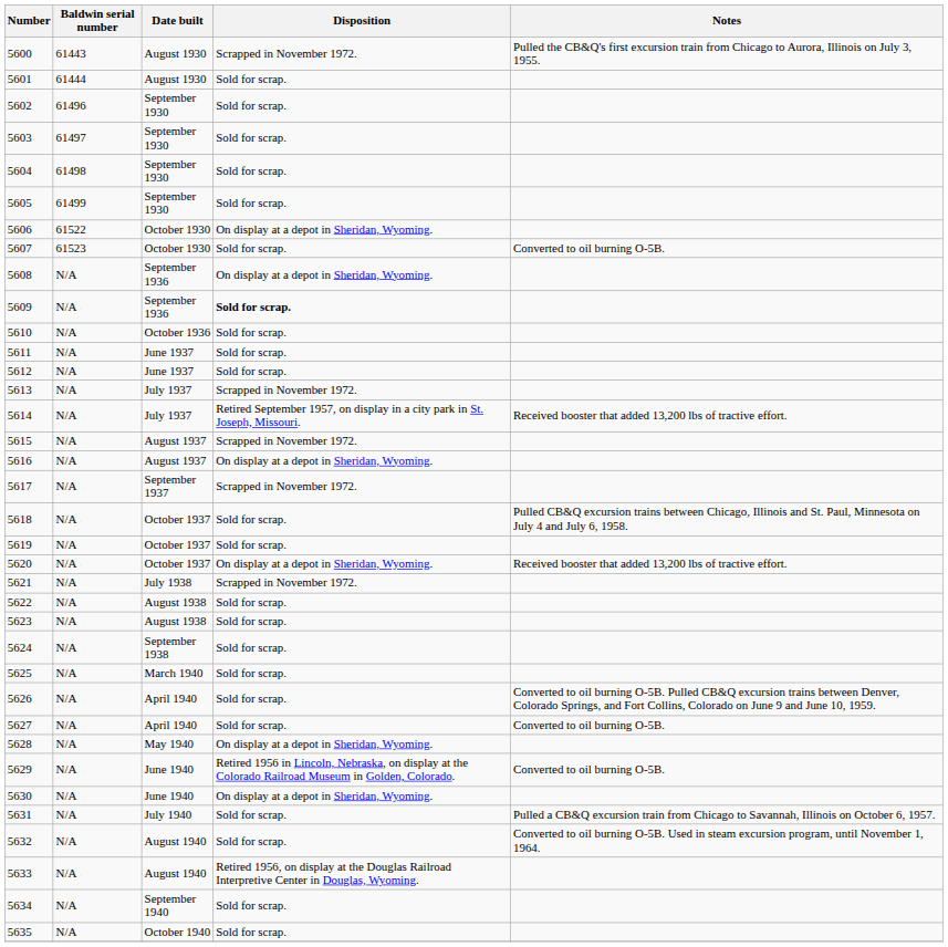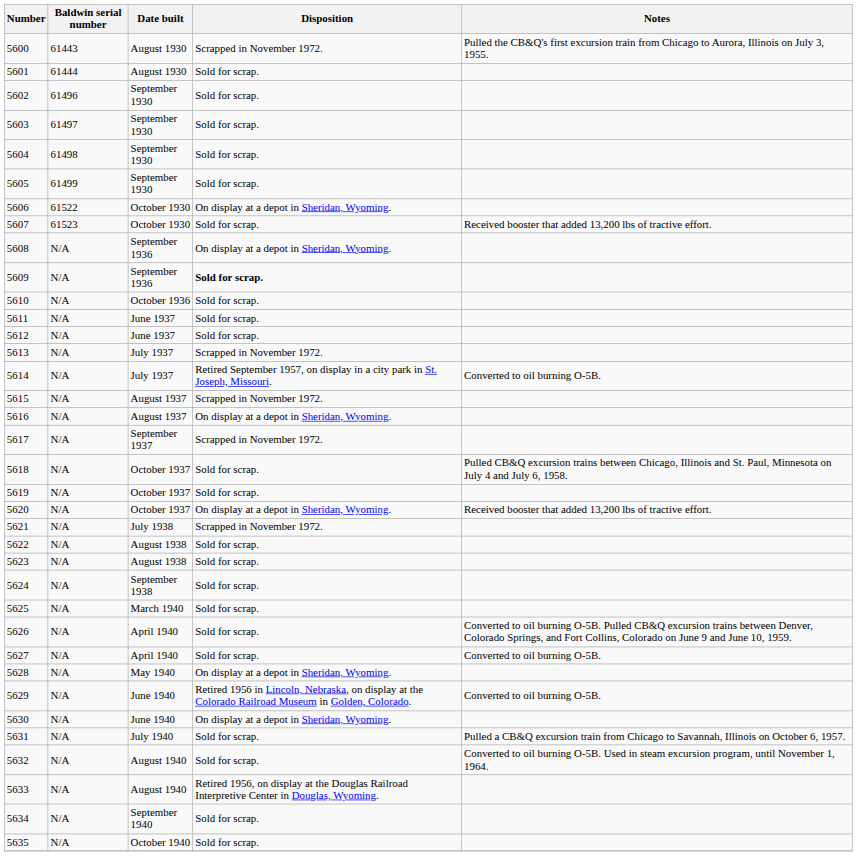5607 | Notes: Converted to oil burning O-5B. -> Received booster that added 13,200 lbs of tractive effort.
5614 | Notes: Received booster that added 13,200 lbs of tractive effort. -> Converted to oil burning O-5B.
